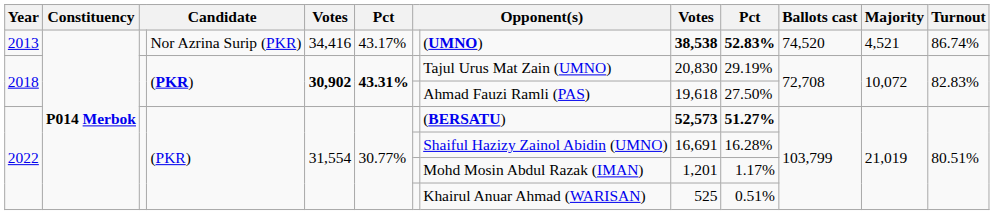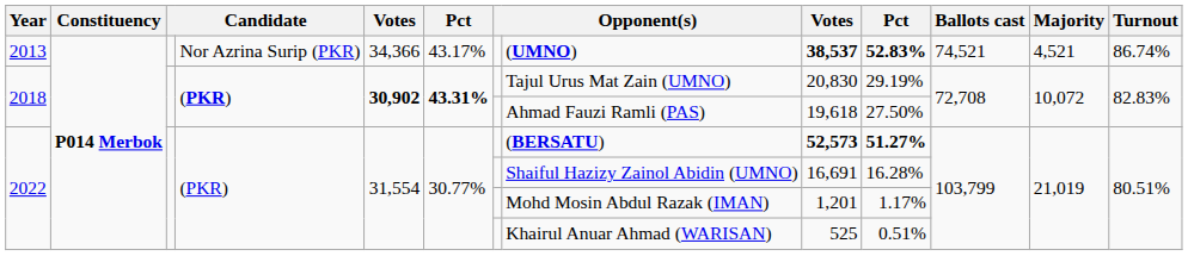2013 | column 5: 34,416 -> 34,366
2013 | column 9: 38,538 -> 38,537
2013 | Ballots cast: 74,520 -> 74,521
